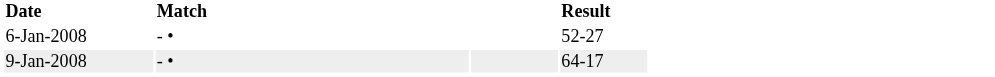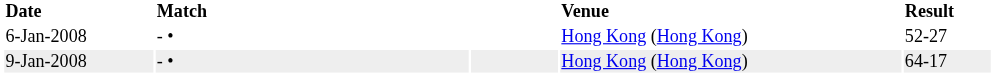+ column: Venue | Hong Kong (Hong Kong) | Hong Kong (Hong Kong)
